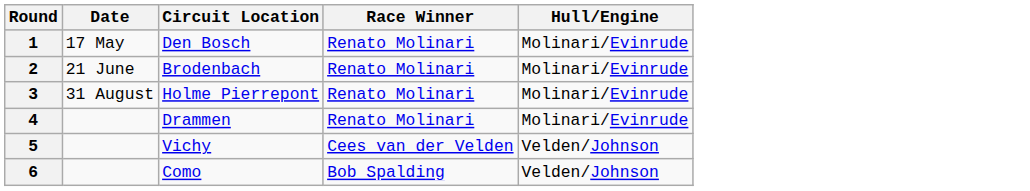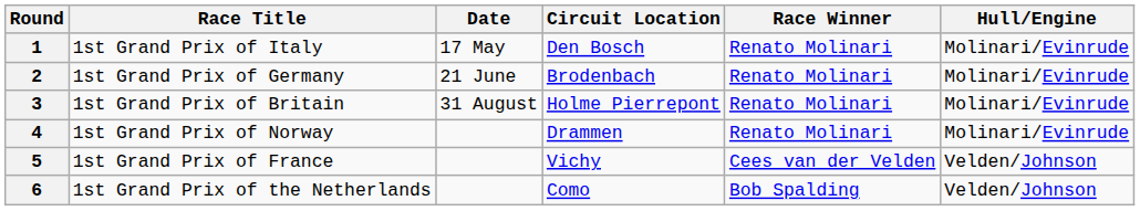+ column: Race Title | 1st Grand Prix of Italy | 1st Grand Prix of Germany | 1st Grand Prix of Britain | 1st Grand Prix of Norway | 1st Grand Prix of France | 1st Grand Prix of the Netherlands
